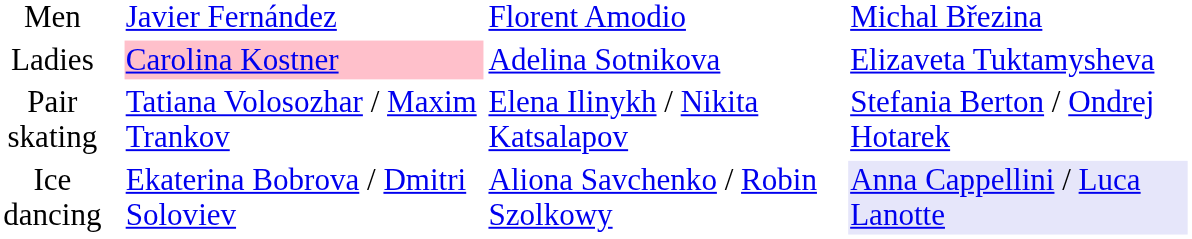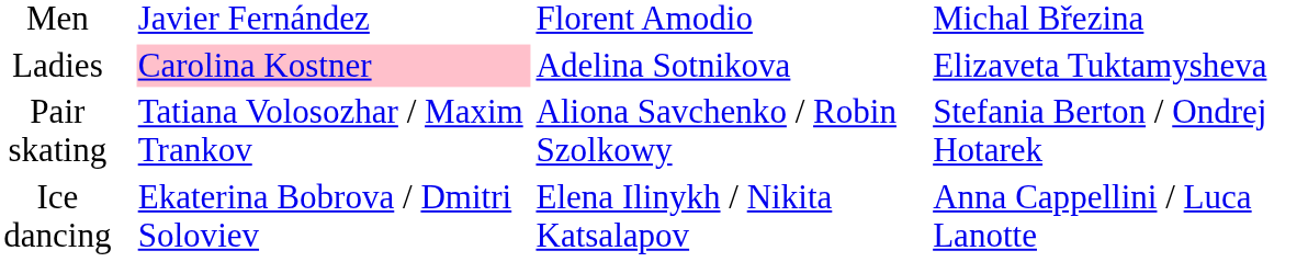Pair skating | column 3: Elena Ilinykh / Nikita Katsalapov -> Aliona Savchenko / Robin Szolkowy
Ice dancing | column 3: Aliona Savchenko / Robin Szolkowy -> Elena Ilinykh / Nikita Katsalapov
Ice dancing | column 4: lavender background -> no background
